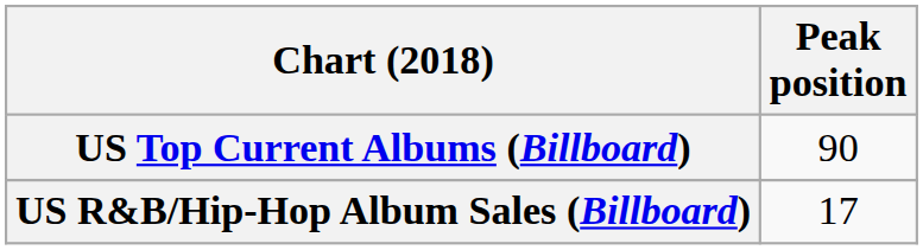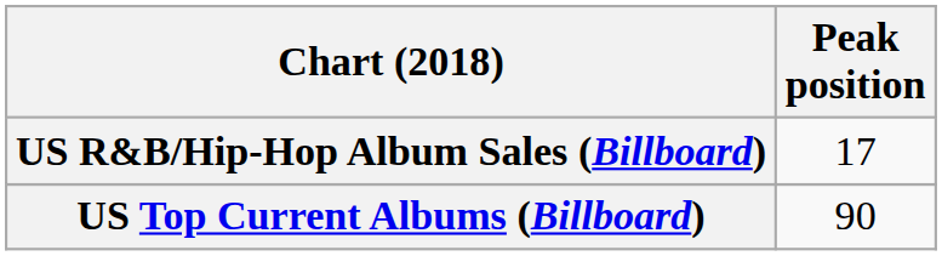rows swapped: US Top Current Albums (Billboard) <-> US R&B/Hip-Hop Album Sales (Billboard)
